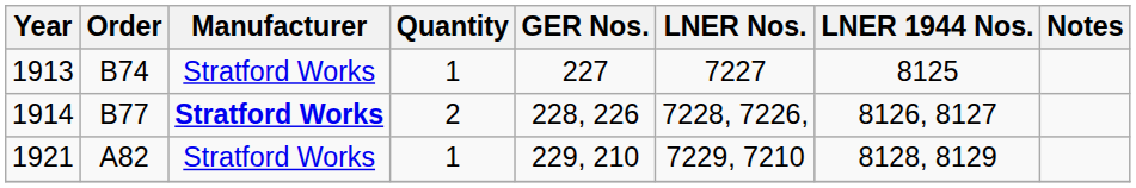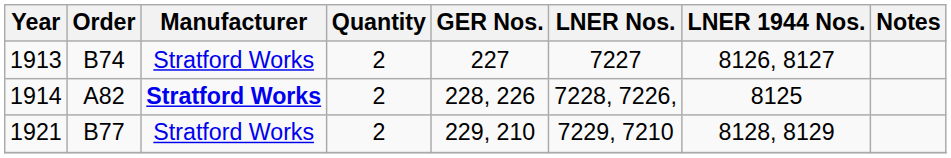1913 | Quantity: 1 -> 2
1913 | LNER 1944 Nos.: 8125 -> 8126, 8127
1914 | Order: B77 -> A82
1914 | LNER 1944 Nos.: 8126, 8127 -> 8125
1921 | Order: A82 -> B77
1921 | Quantity: 1 -> 2
